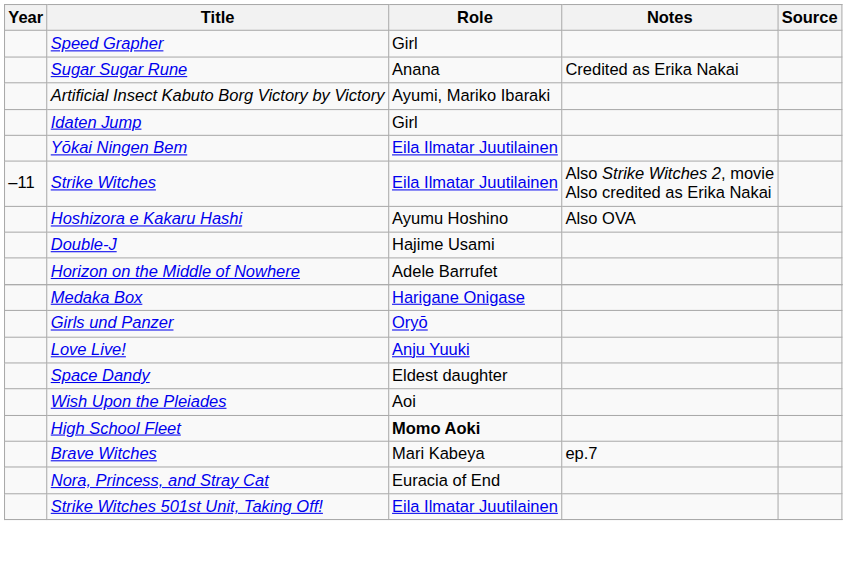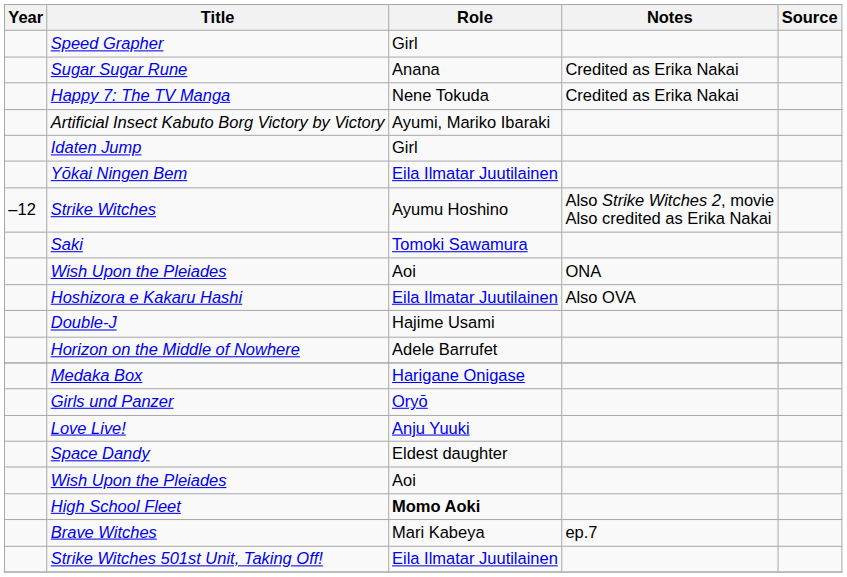+ row: Happy 7: The TV Manga | Nene Tokuda | Credited as Erika Nakai
Strike Witches | Year: –11 -> –12
Strike Witches | Role: Eila Ilmatar Juutilainen -> Ayumu Hoshino
+ row: Saki | Tomoki Sawamura
+ row: Wish Upon the Pleiades | Aoi | ONA
Hoshizora e Kakaru Hashi | Role: Ayumu Hoshino -> Eila Ilmatar Juutilainen
- row: Nora, Princess, and Stray Cat | Euracia of End
